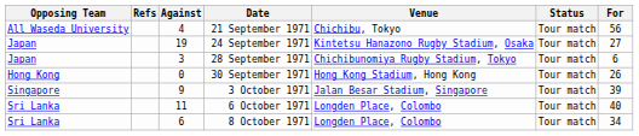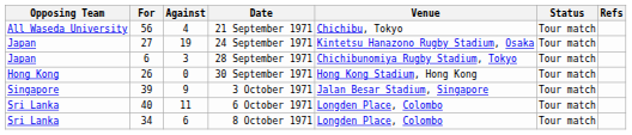columns swapped: For <-> Refs
